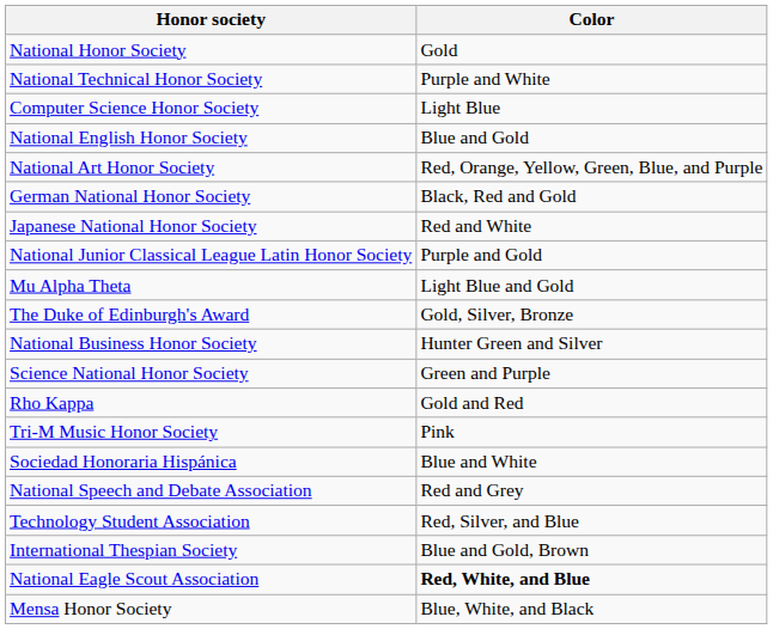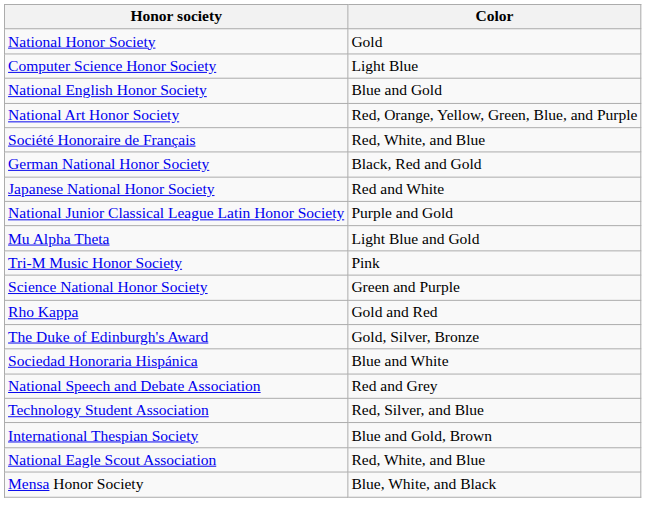- row: National Technical Honor Society | Purple and White
+ row: Société Honoraire de Français | Red, White, and Blue
rows swapped: Tri-M Music Honor Society <-> The Duke of Edinburgh's Award
- row: National Business Honor Society | Hunter Green and Silver
National Eagle Scout Association | Color: bold -> normal
